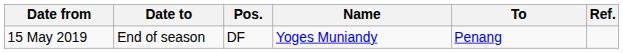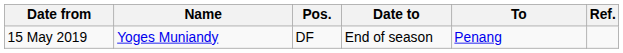columns swapped: Date to <-> Name
